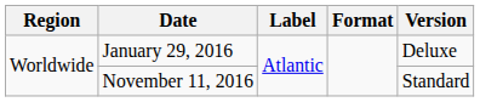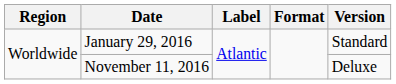January 29, 2016 | Version: Deluxe -> Standard
November 11, 2016 | Version: Standard -> Deluxe
